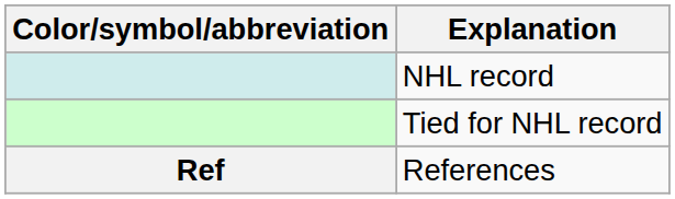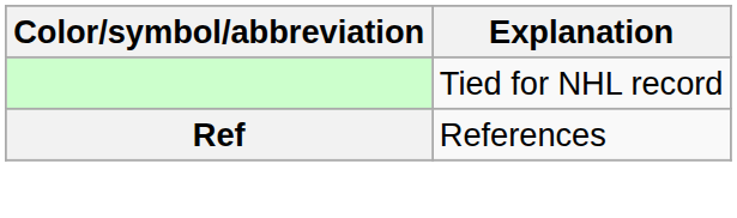- row: NHL record
